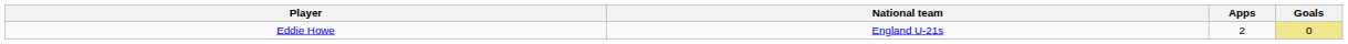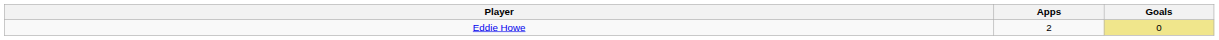- column: National team | England U-21s
